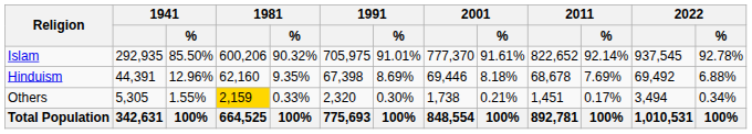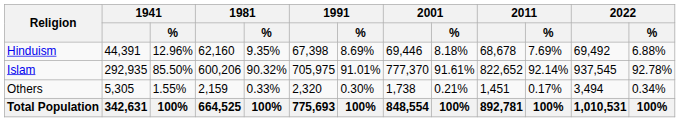rows swapped: Islam <-> Hinduism
Others | 1981: gold background -> no background
